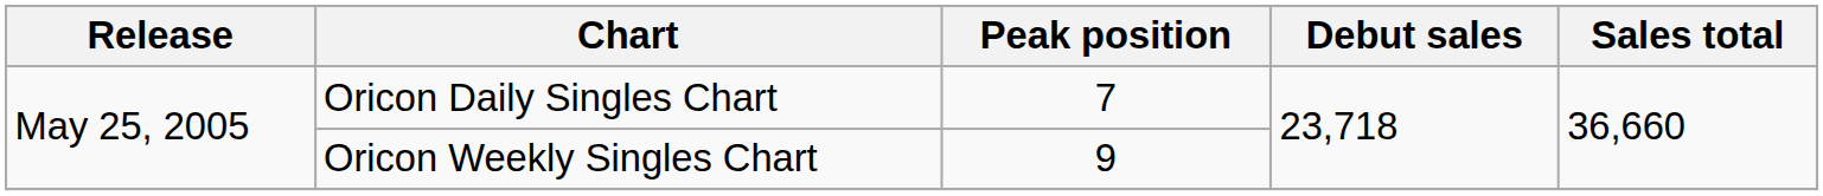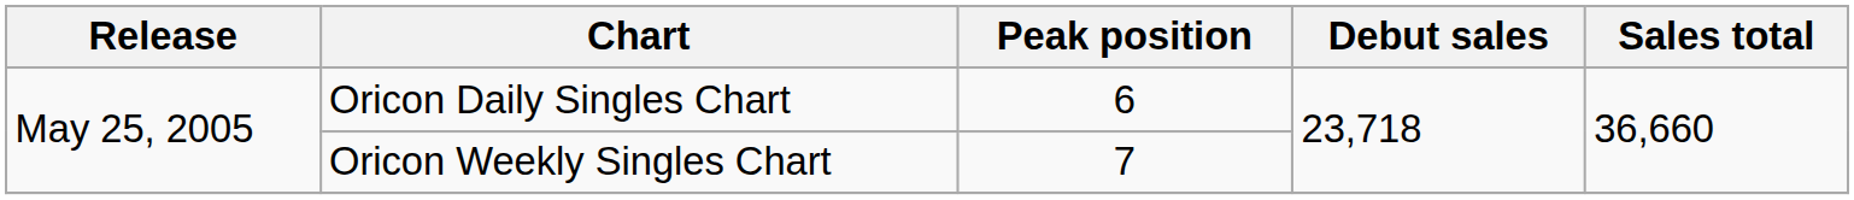Oricon Daily Singles Chart | Peak position: 7 -> 6
Oricon Weekly Singles Chart | Peak position: 9 -> 7
